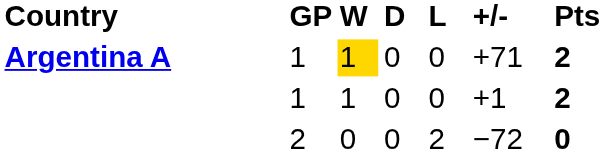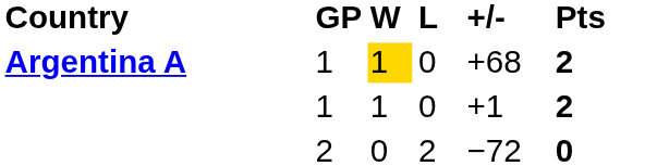- column: D | 0 | 0 | 0
Argentina A | +/-: +71 -> +68
